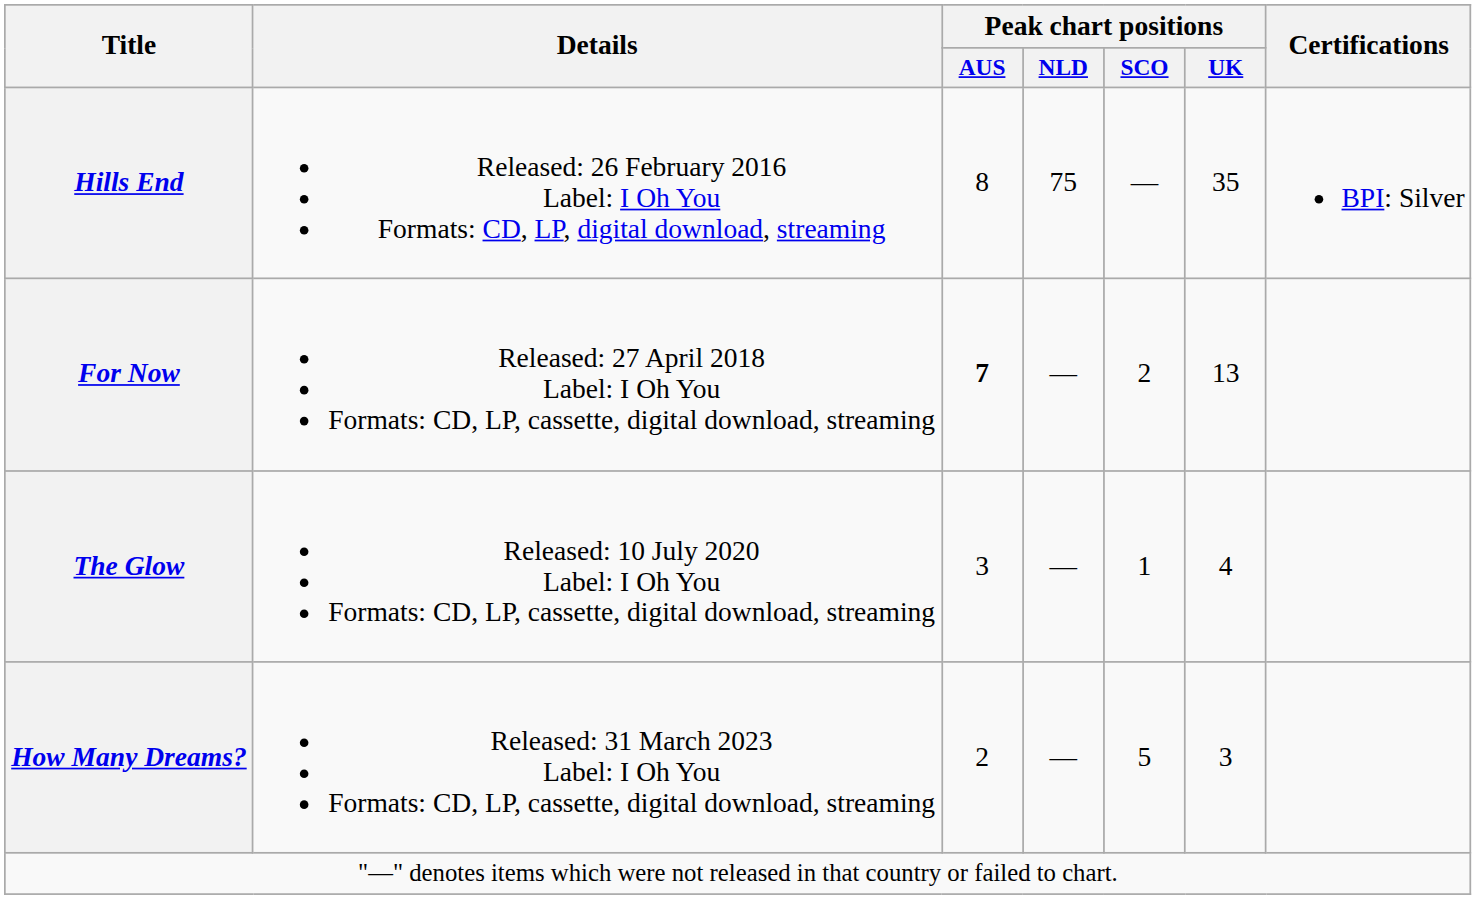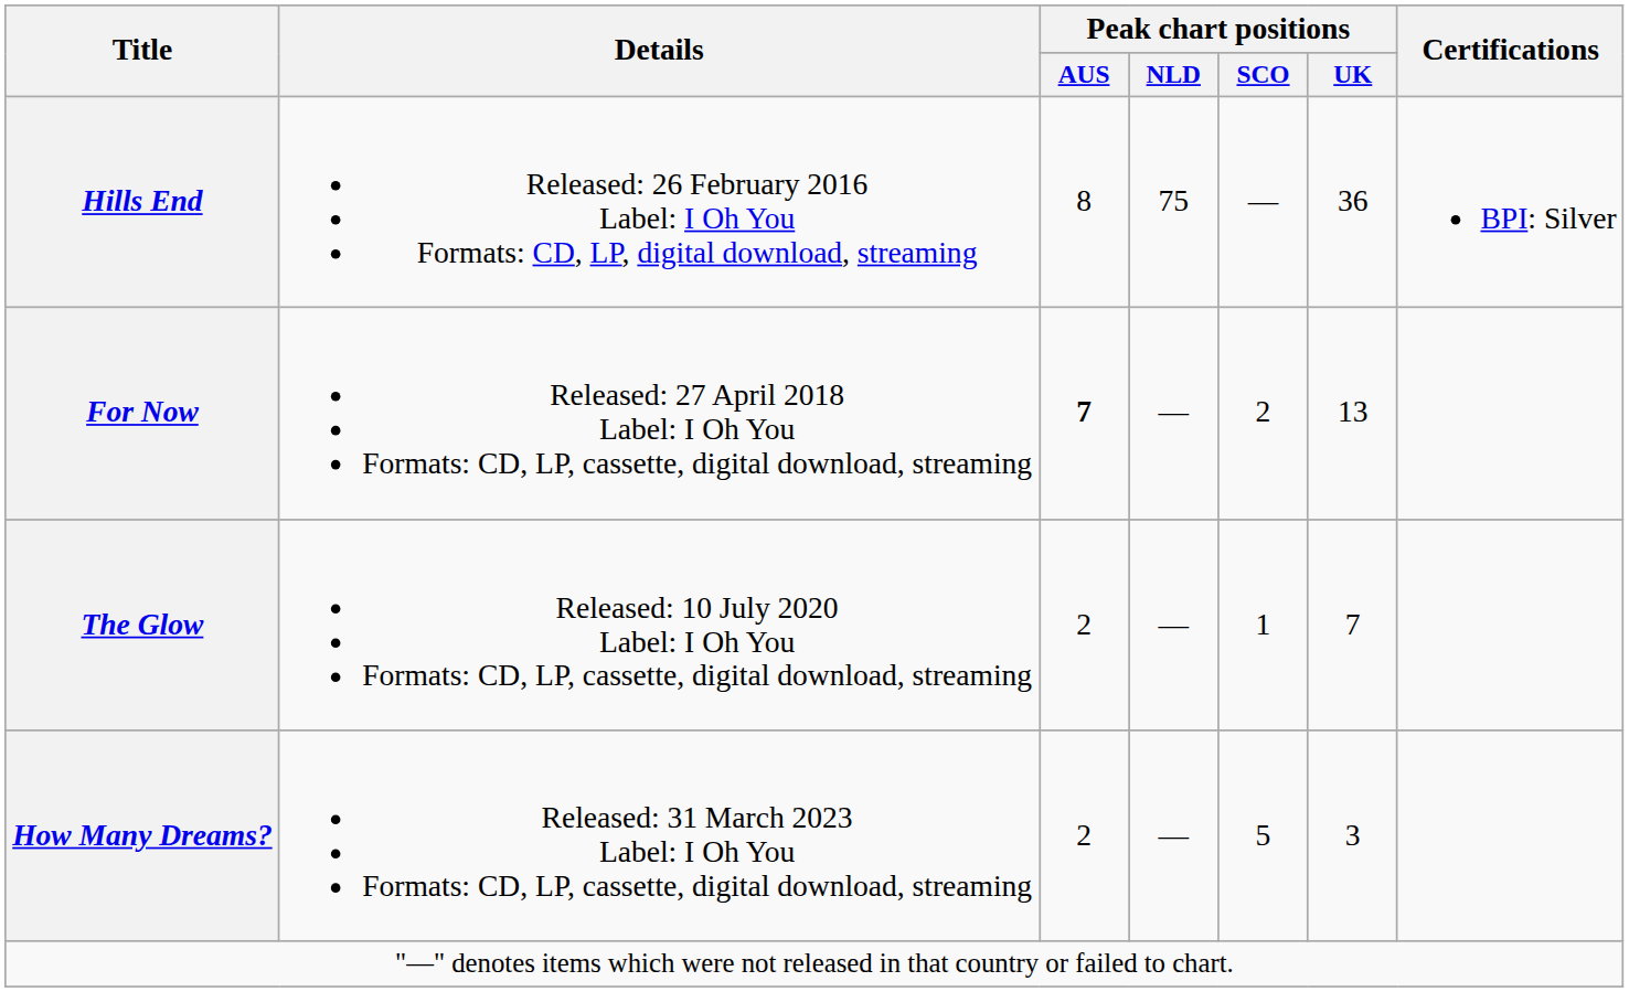Hills End | Peak chart positions / UK: 35 -> 36
The Glow | Peak chart positions / AUS: 3 -> 2
The Glow | Peak chart positions / UK: 4 -> 7
